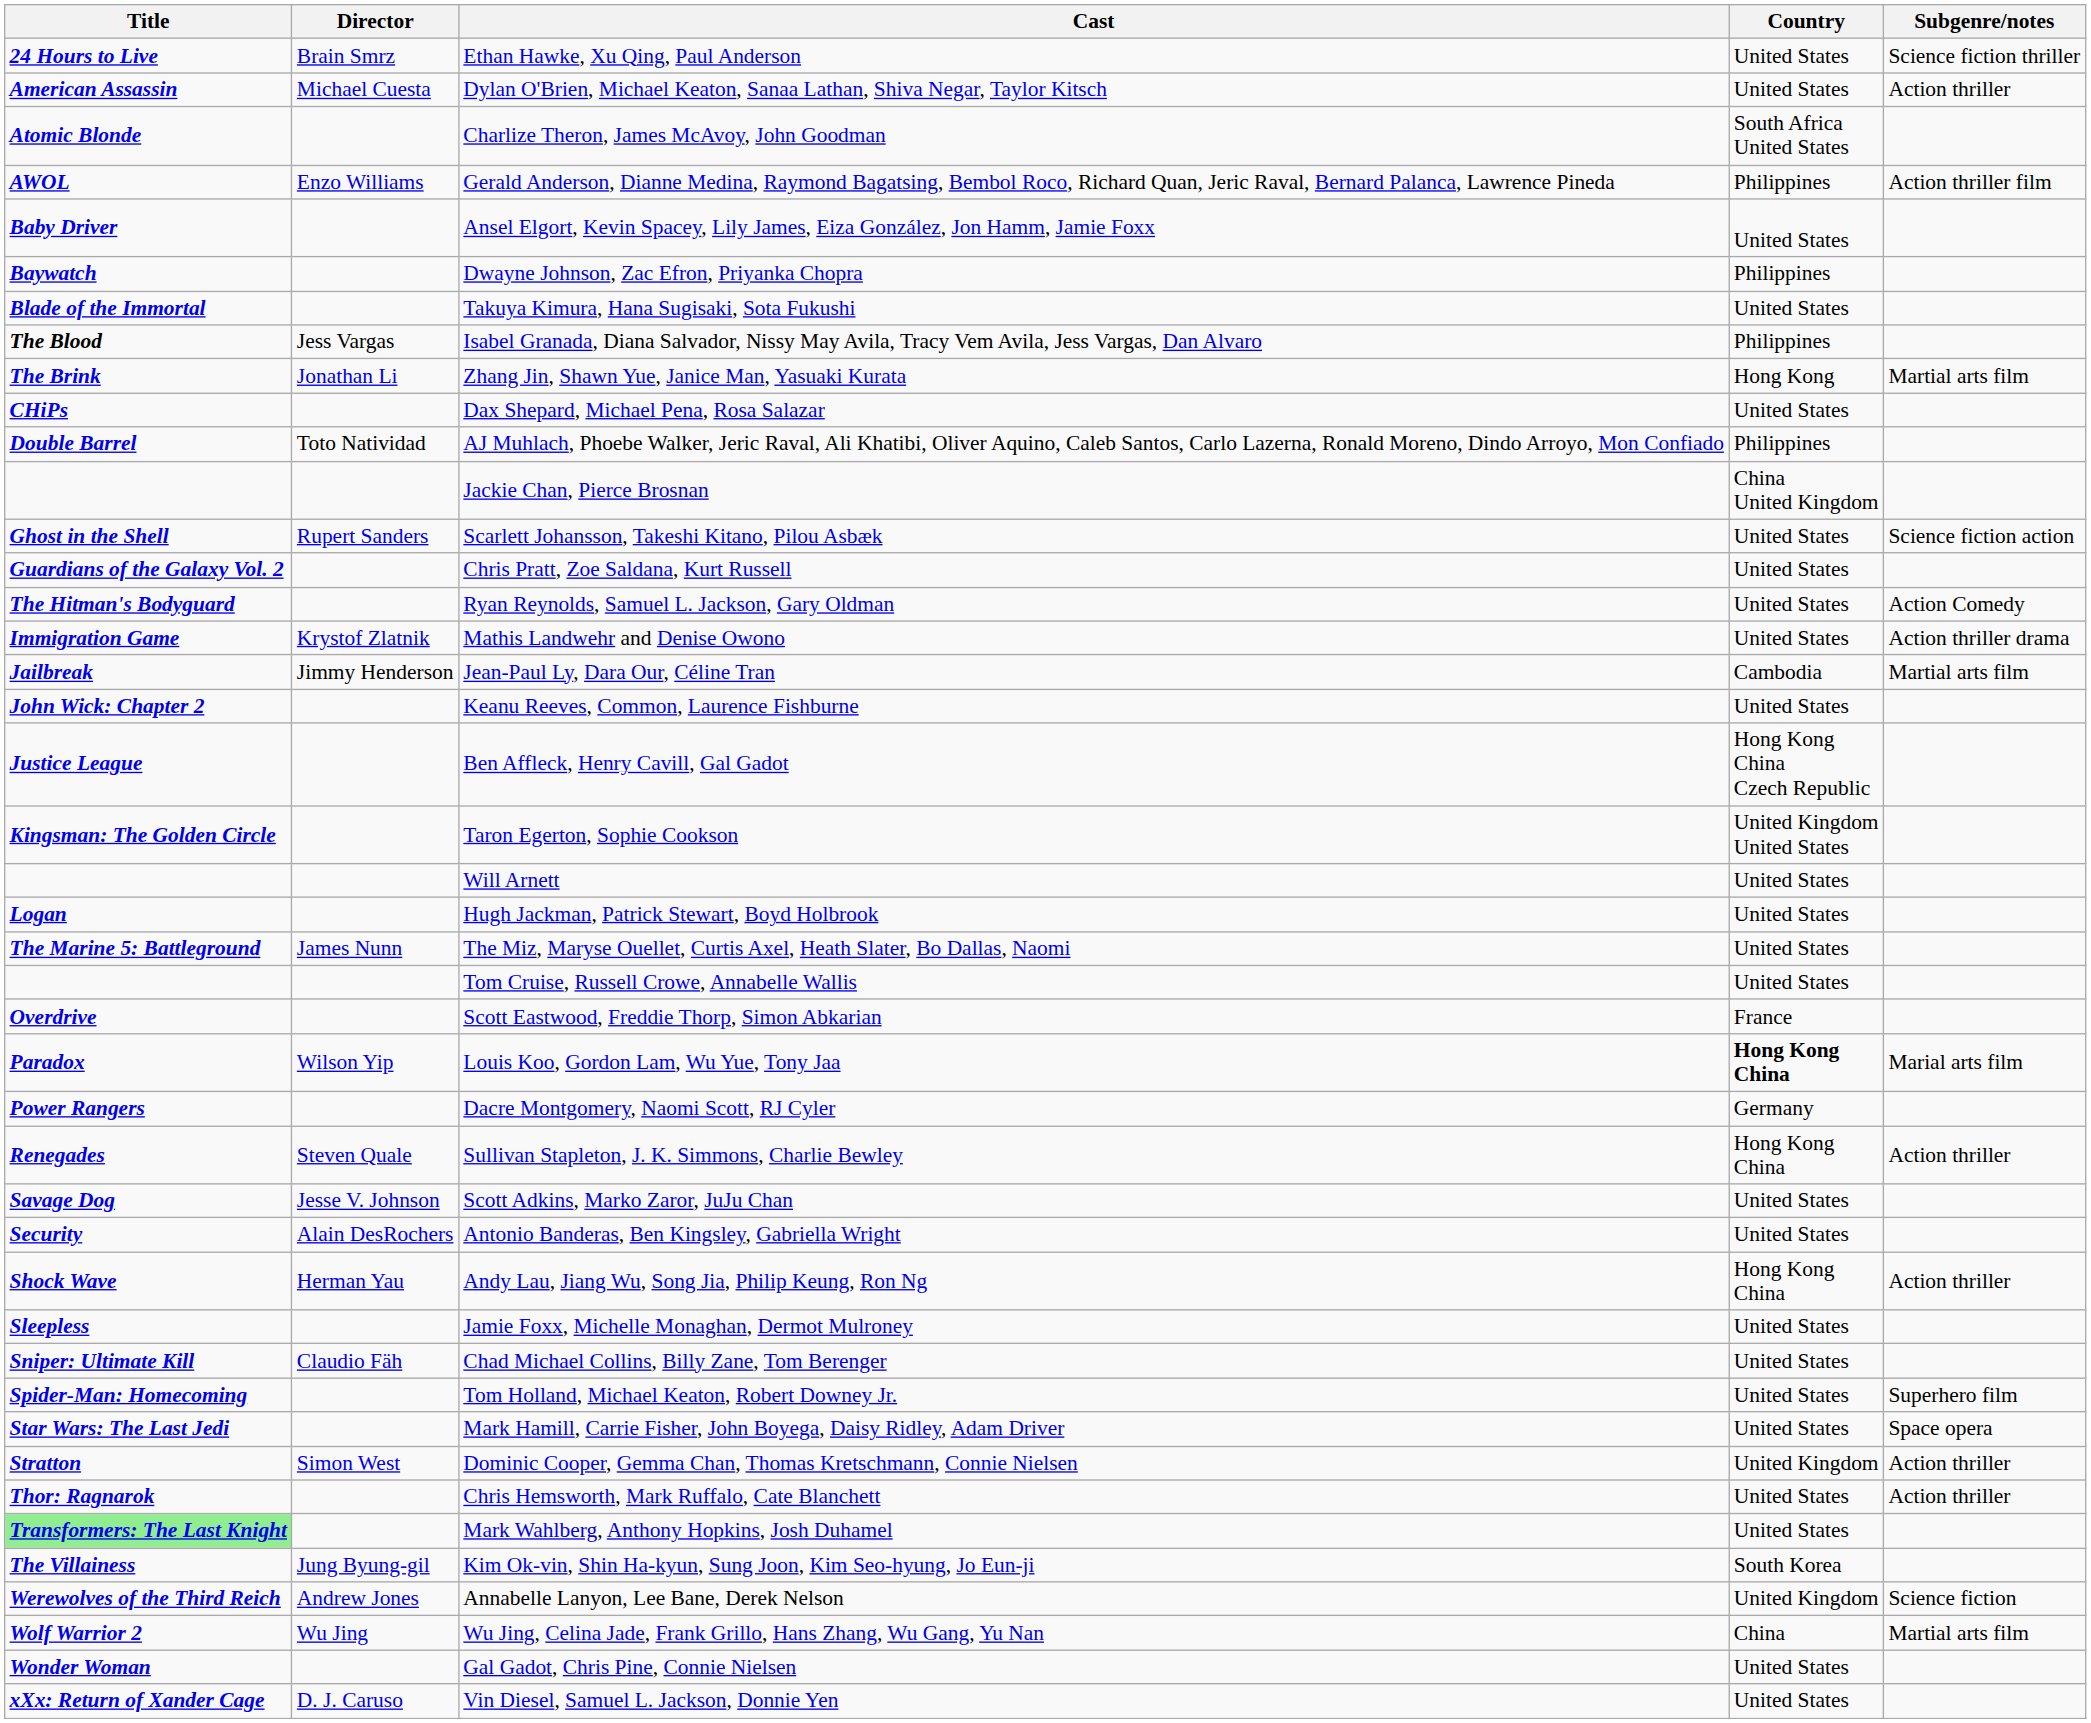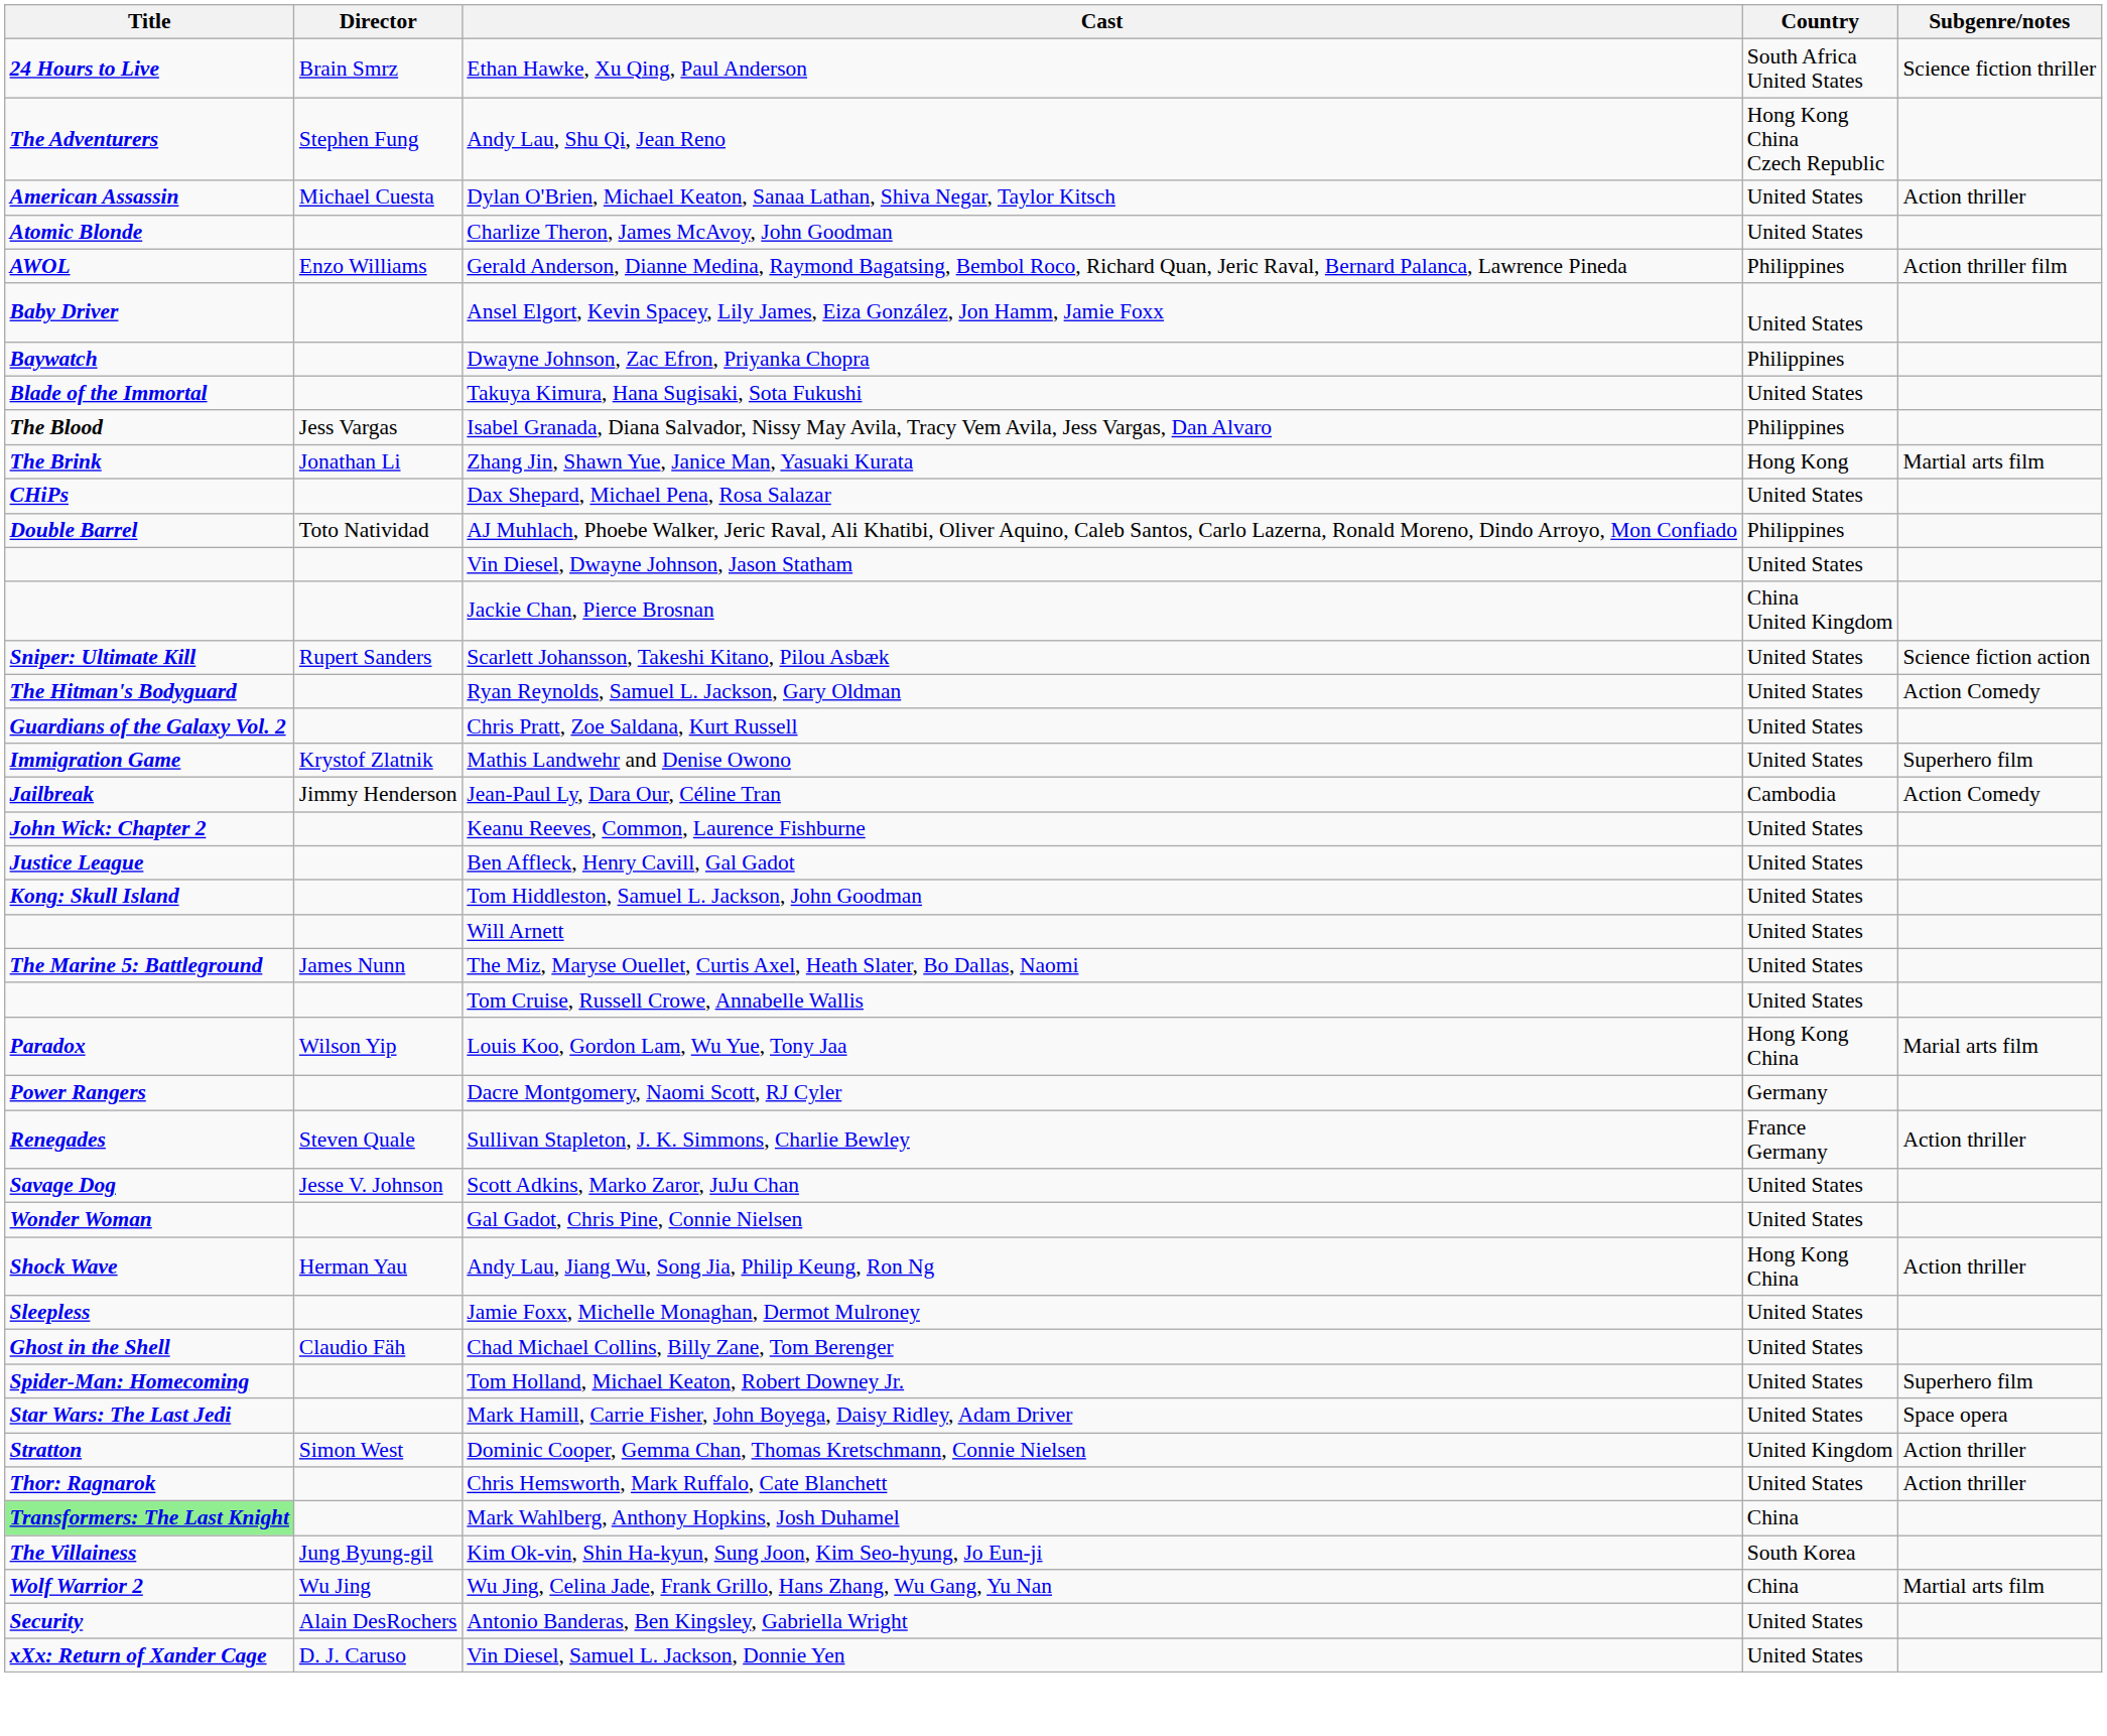Ethan Hawke, Xu Qing, Paul Anderson | Country: United States -> South Africa United States
+ row: The Adventurers | Stephen Fung | Andy Lau, Shu Qi, Jean Reno | Hong Kong China Czech Republic
Charlize Theron, James McAvoy, John Goodman | Country: South Africa United States -> United States
+ row: Vin Diesel, Dwayne Johnson, Jason Statham | United States
Scarlett Johansson, Takeshi Kitano, Pilou Asbæk | Title: Ghost in the Shell -> Sniper: Ultimate Kill
rows swapped: Chris Pratt, Zoe Saldana, Kurt Russell <-> Ryan Reynolds, Samuel L. Jackson, Gary Oldman
Mathis Landwehr and Denise Owono | Subgenre/notes: Action thriller drama -> Superhero film
Jean-Paul Ly, Dara Our, Céline Tran | Subgenre/notes: Martial arts film -> Action Comedy
Ben Affleck, Henry Cavill, Gal Gadot | Country: Hong Kong China Czech Republic -> United States
- row: Kingsman: The Golden Circle | Taron Egerton, Sophie Cookson | United Kingdom United States
+ row: Kong: Skull Island | Tom Hiddleston, Samuel L. Jackson, John Goodman | United States
- row: Logan | Hugh Jackman, Patrick Stewart, Boyd Holbrook | United States
- row: Overdrive | Scott Eastwood, Freddie Thorp, Simon Abkarian | France
Louis Koo, Gordon Lam, Wu Yue, Tony Jaa | Country: bold -> normal
Sullivan Stapleton, J. K. Simmons, Charlie Bewley | Country: Hong Kong China -> France Germany
rows swapped: Antonio Banderas, Ben Kingsley, Gabriella Wright <-> Gal Gadot, Chris Pine, Connie Nielsen
Chad Michael Collins, Billy Zane, Tom Berenger | Title: Sniper: Ultimate Kill -> Ghost in the Shell
Mark Wahlberg, Anthony Hopkins, Josh Duhamel | Country: United States -> China
- row: Werewolves of the Third Reich | Andrew Jones | Annabelle Lanyon, Lee Bane, Derek Nelson | United Kingdom | Science fiction
